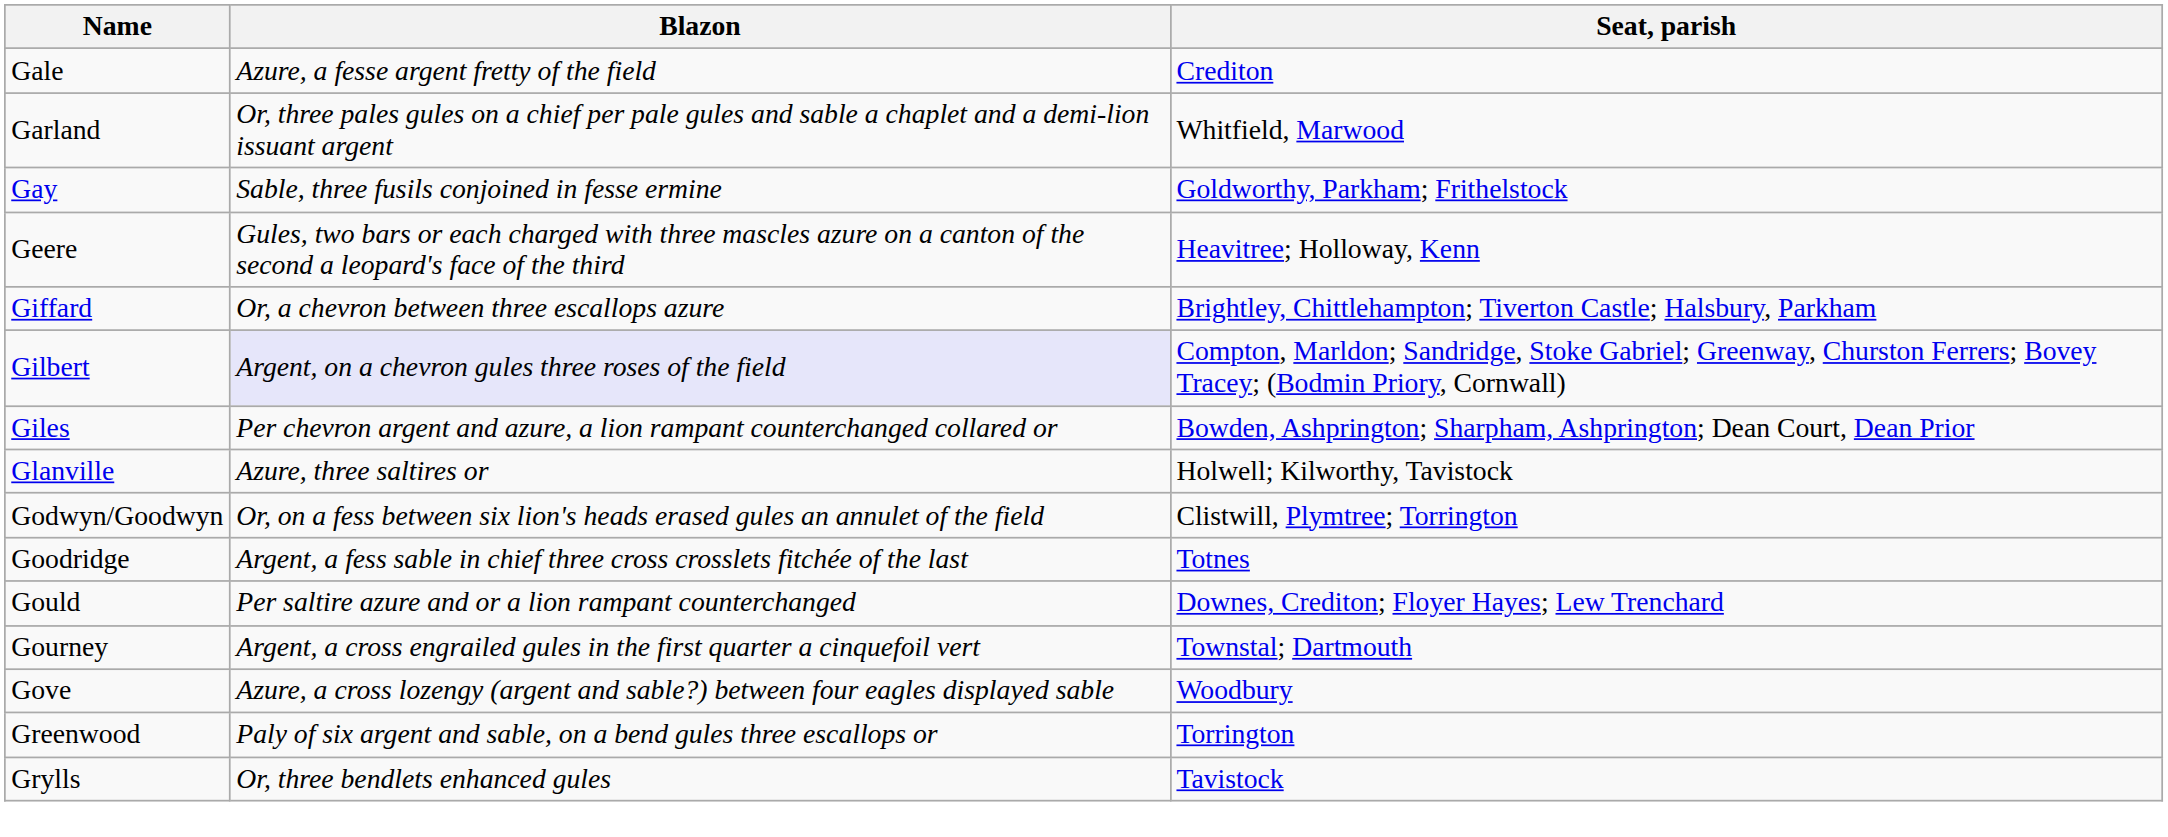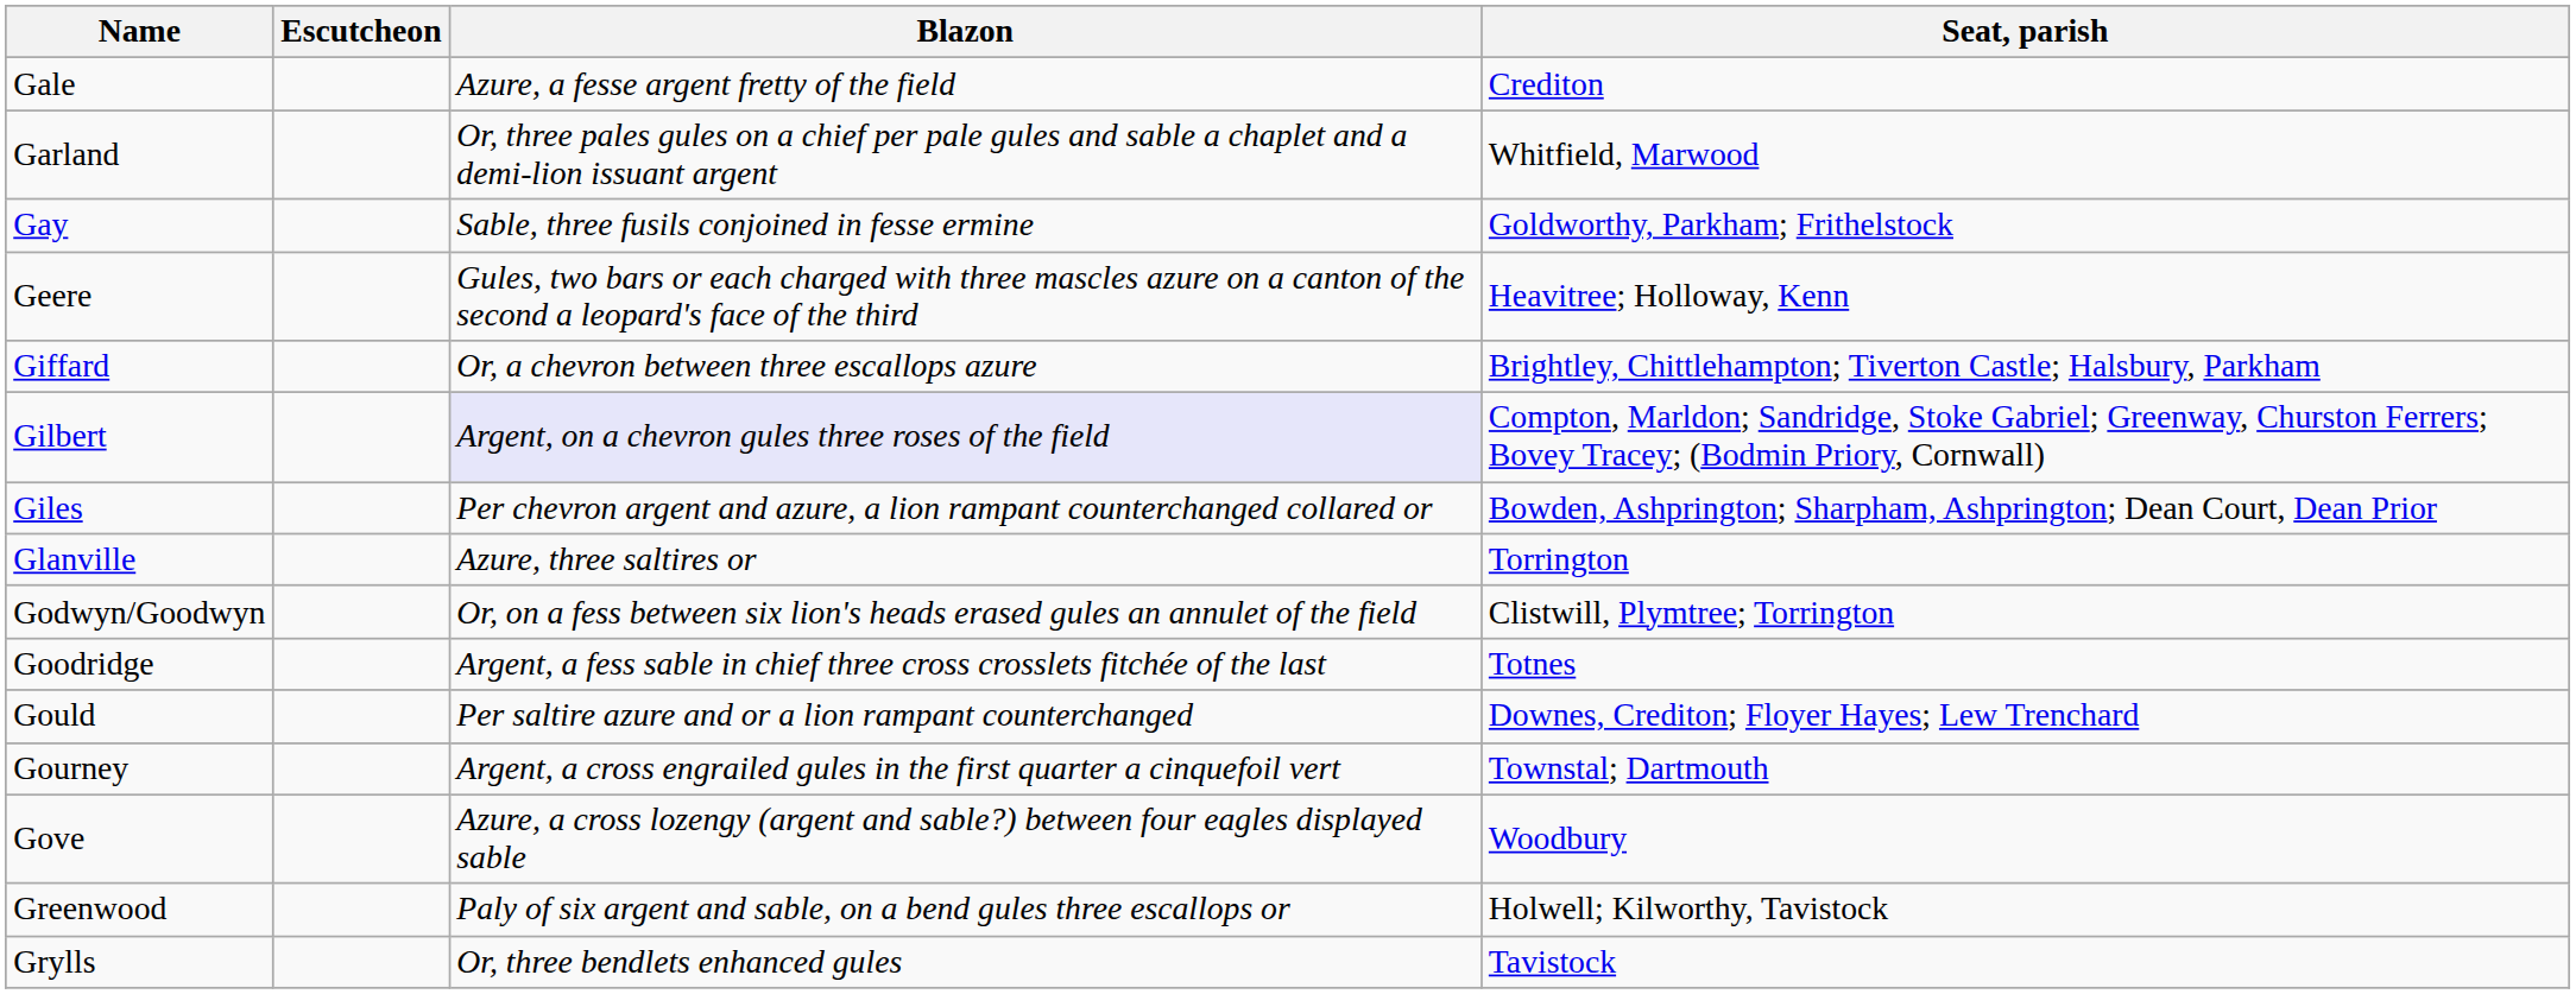+ column: Escutcheon
Glanville | Seat, parish: Holwell; Kilworthy, Tavistock -> Torrington
Greenwood | Seat, parish: Torrington -> Holwell; Kilworthy, Tavistock
